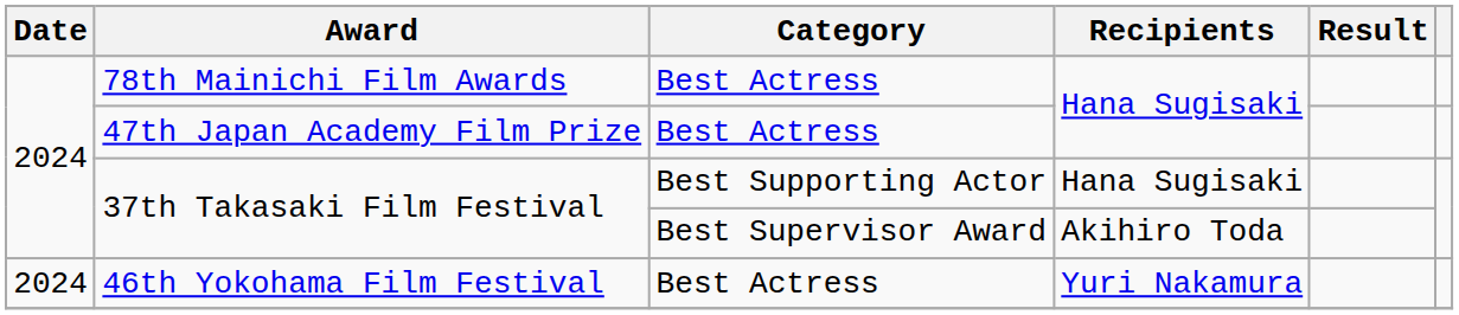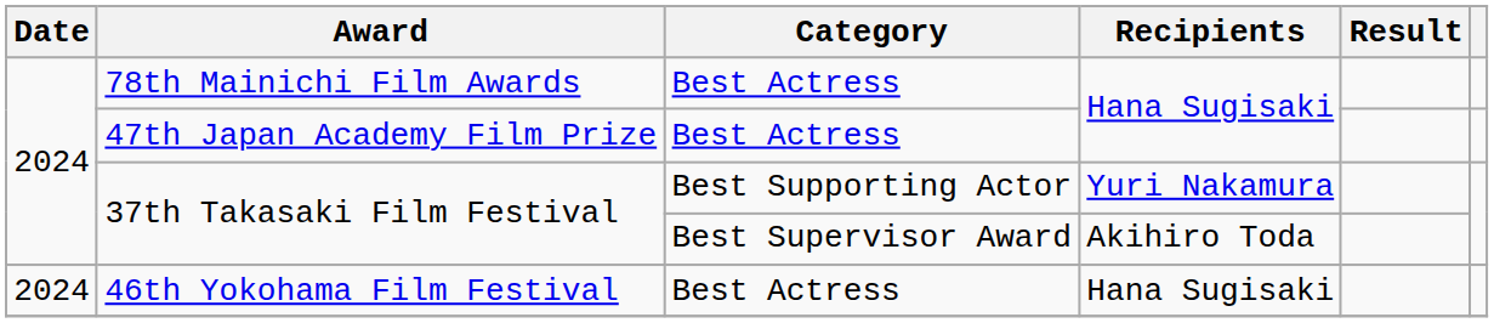37th Takasaki Film Festival / Best Supporting Actor | Recipients: Hana Sugisaki -> Yuri Nakamura
46th Yokohama Film Festival | Recipients: Yuri Nakamura -> Hana Sugisaki
